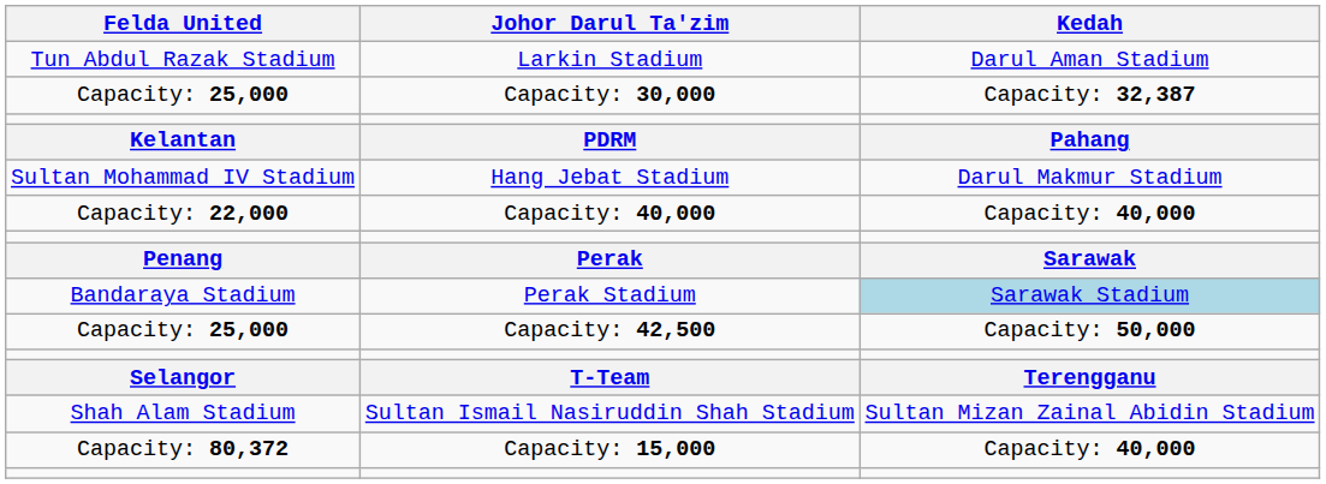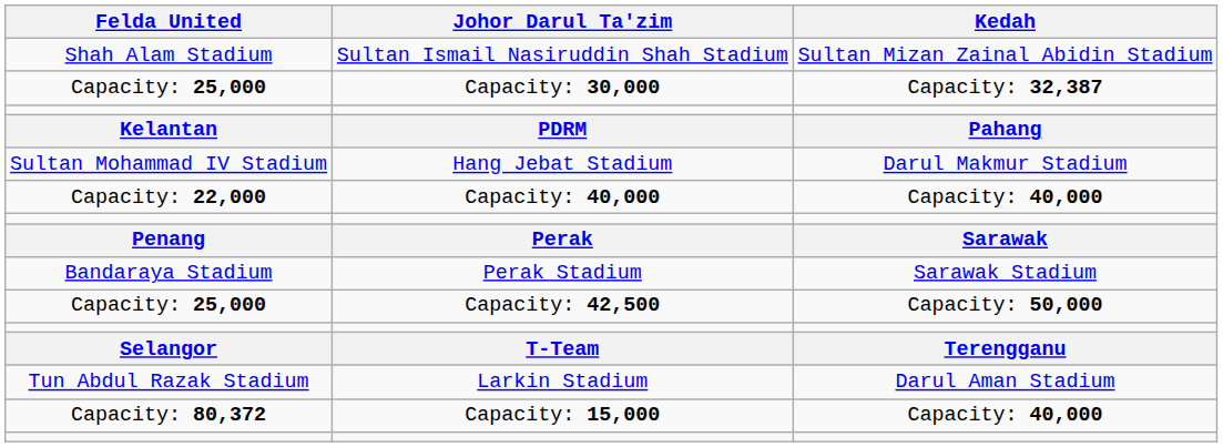rows swapped: Larkin Stadium <-> Sultan Ismail Nasiruddin Shah Stadium
Perak Stadium | Kedah: lightblue background -> no background
